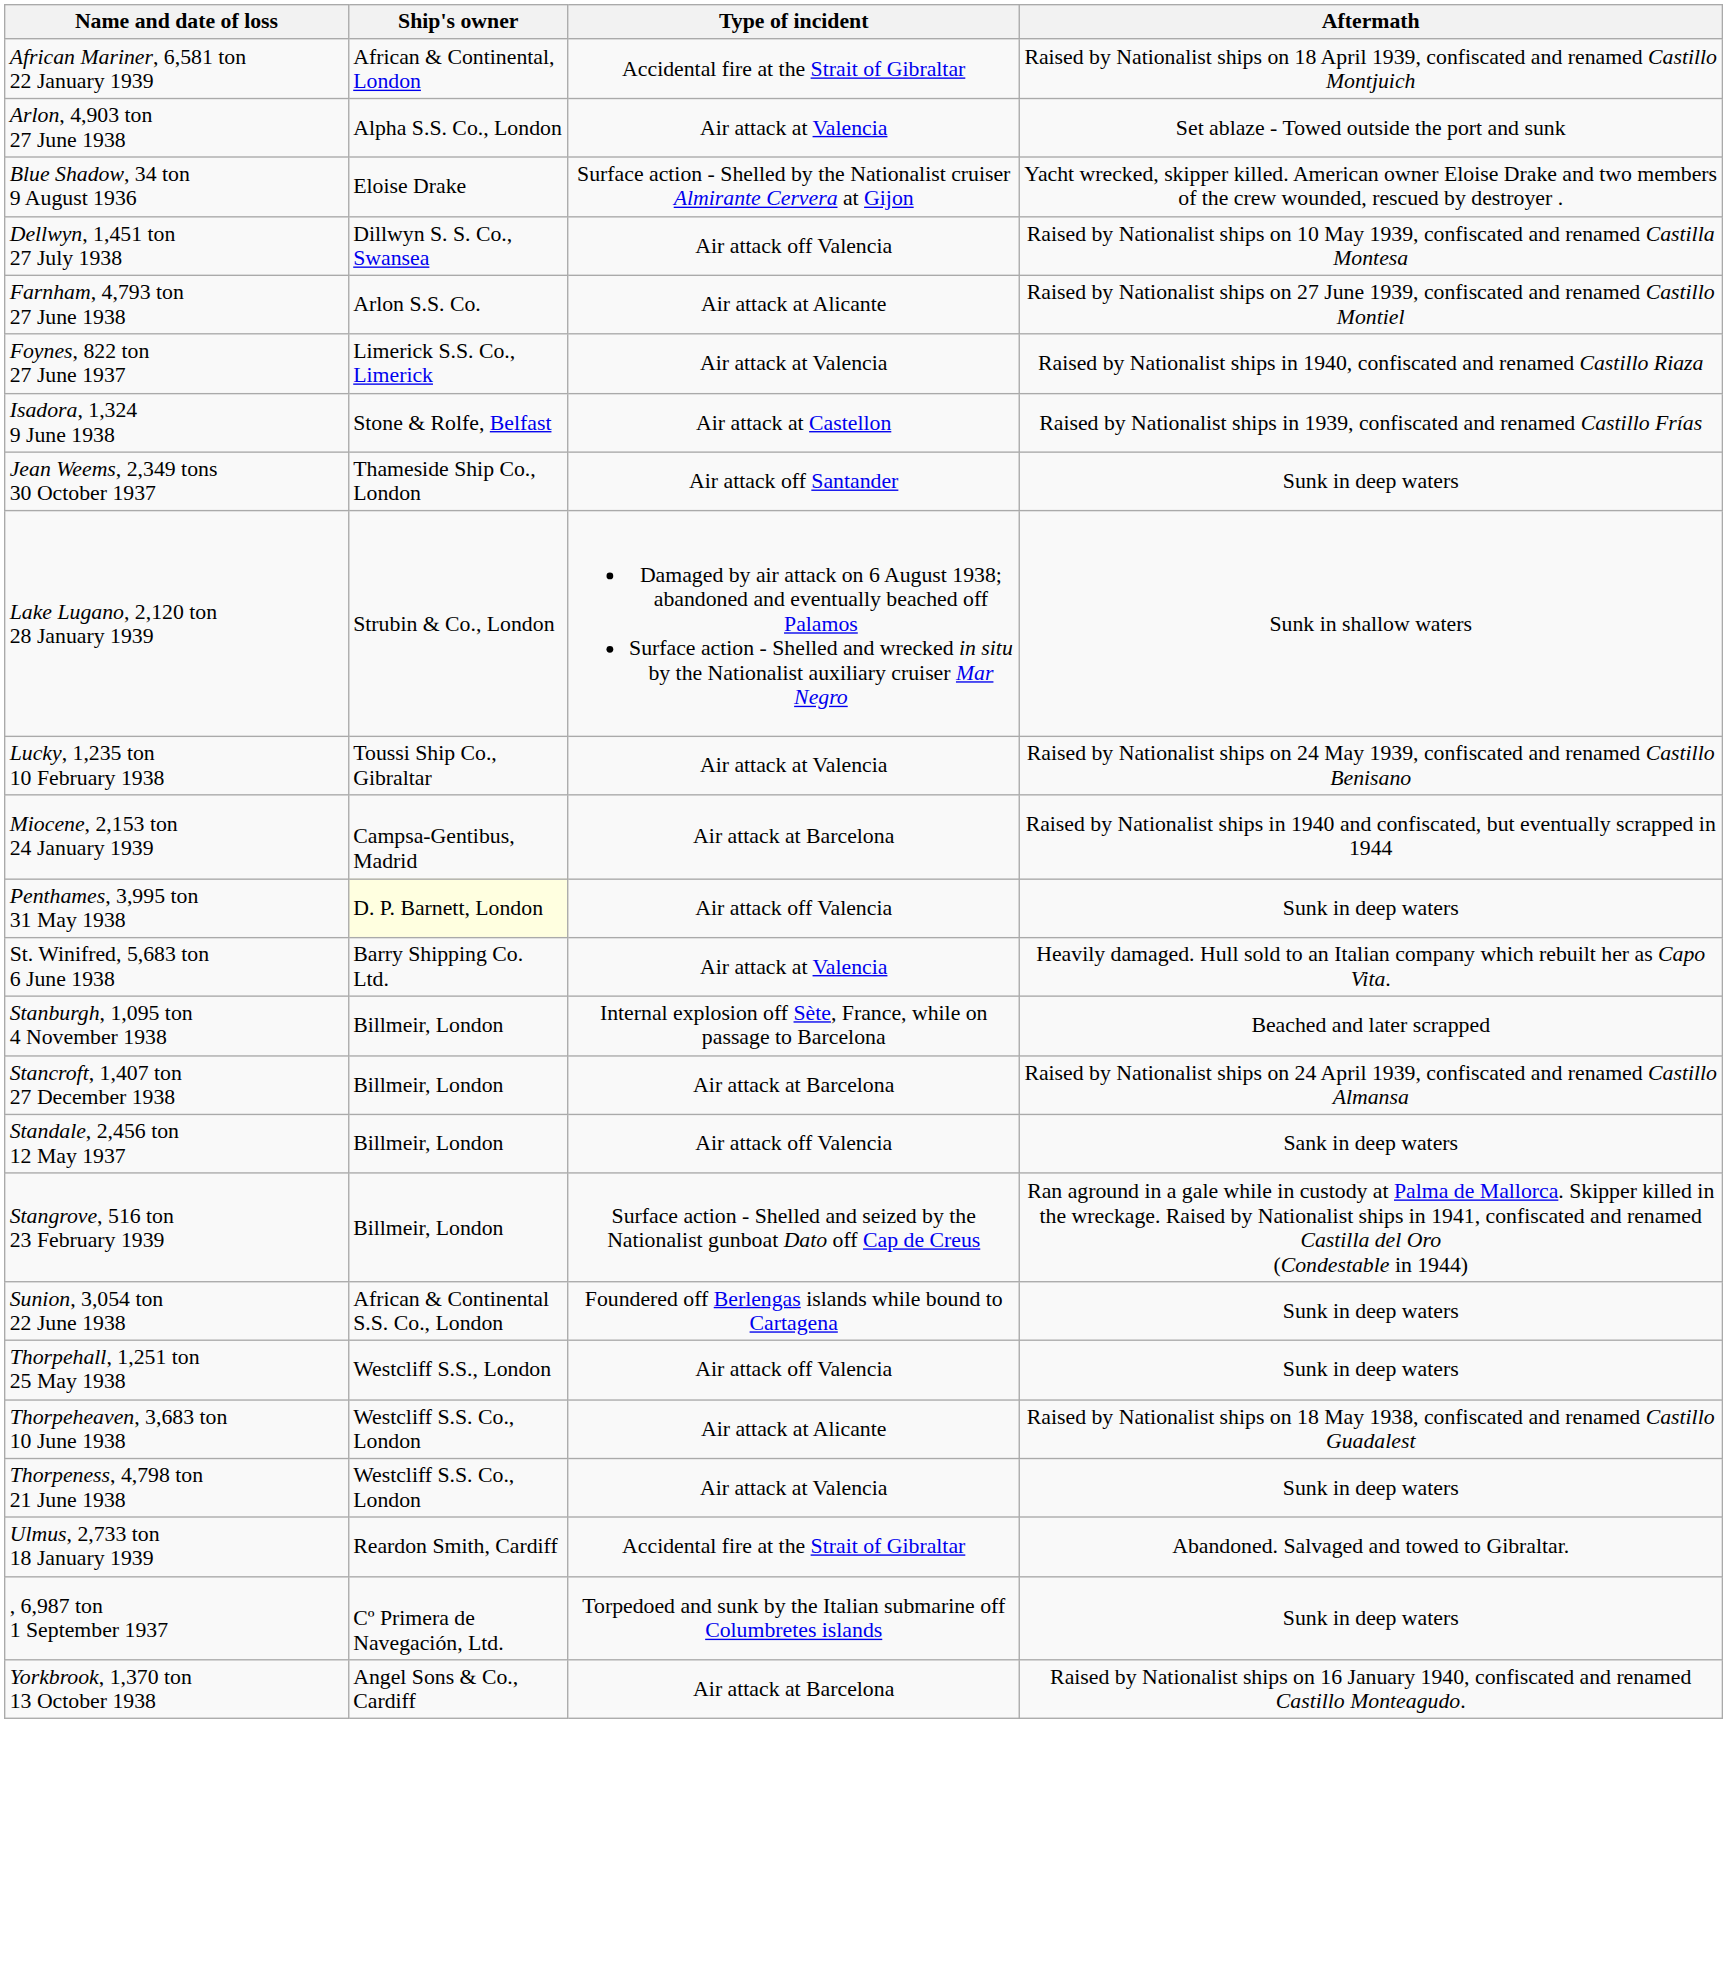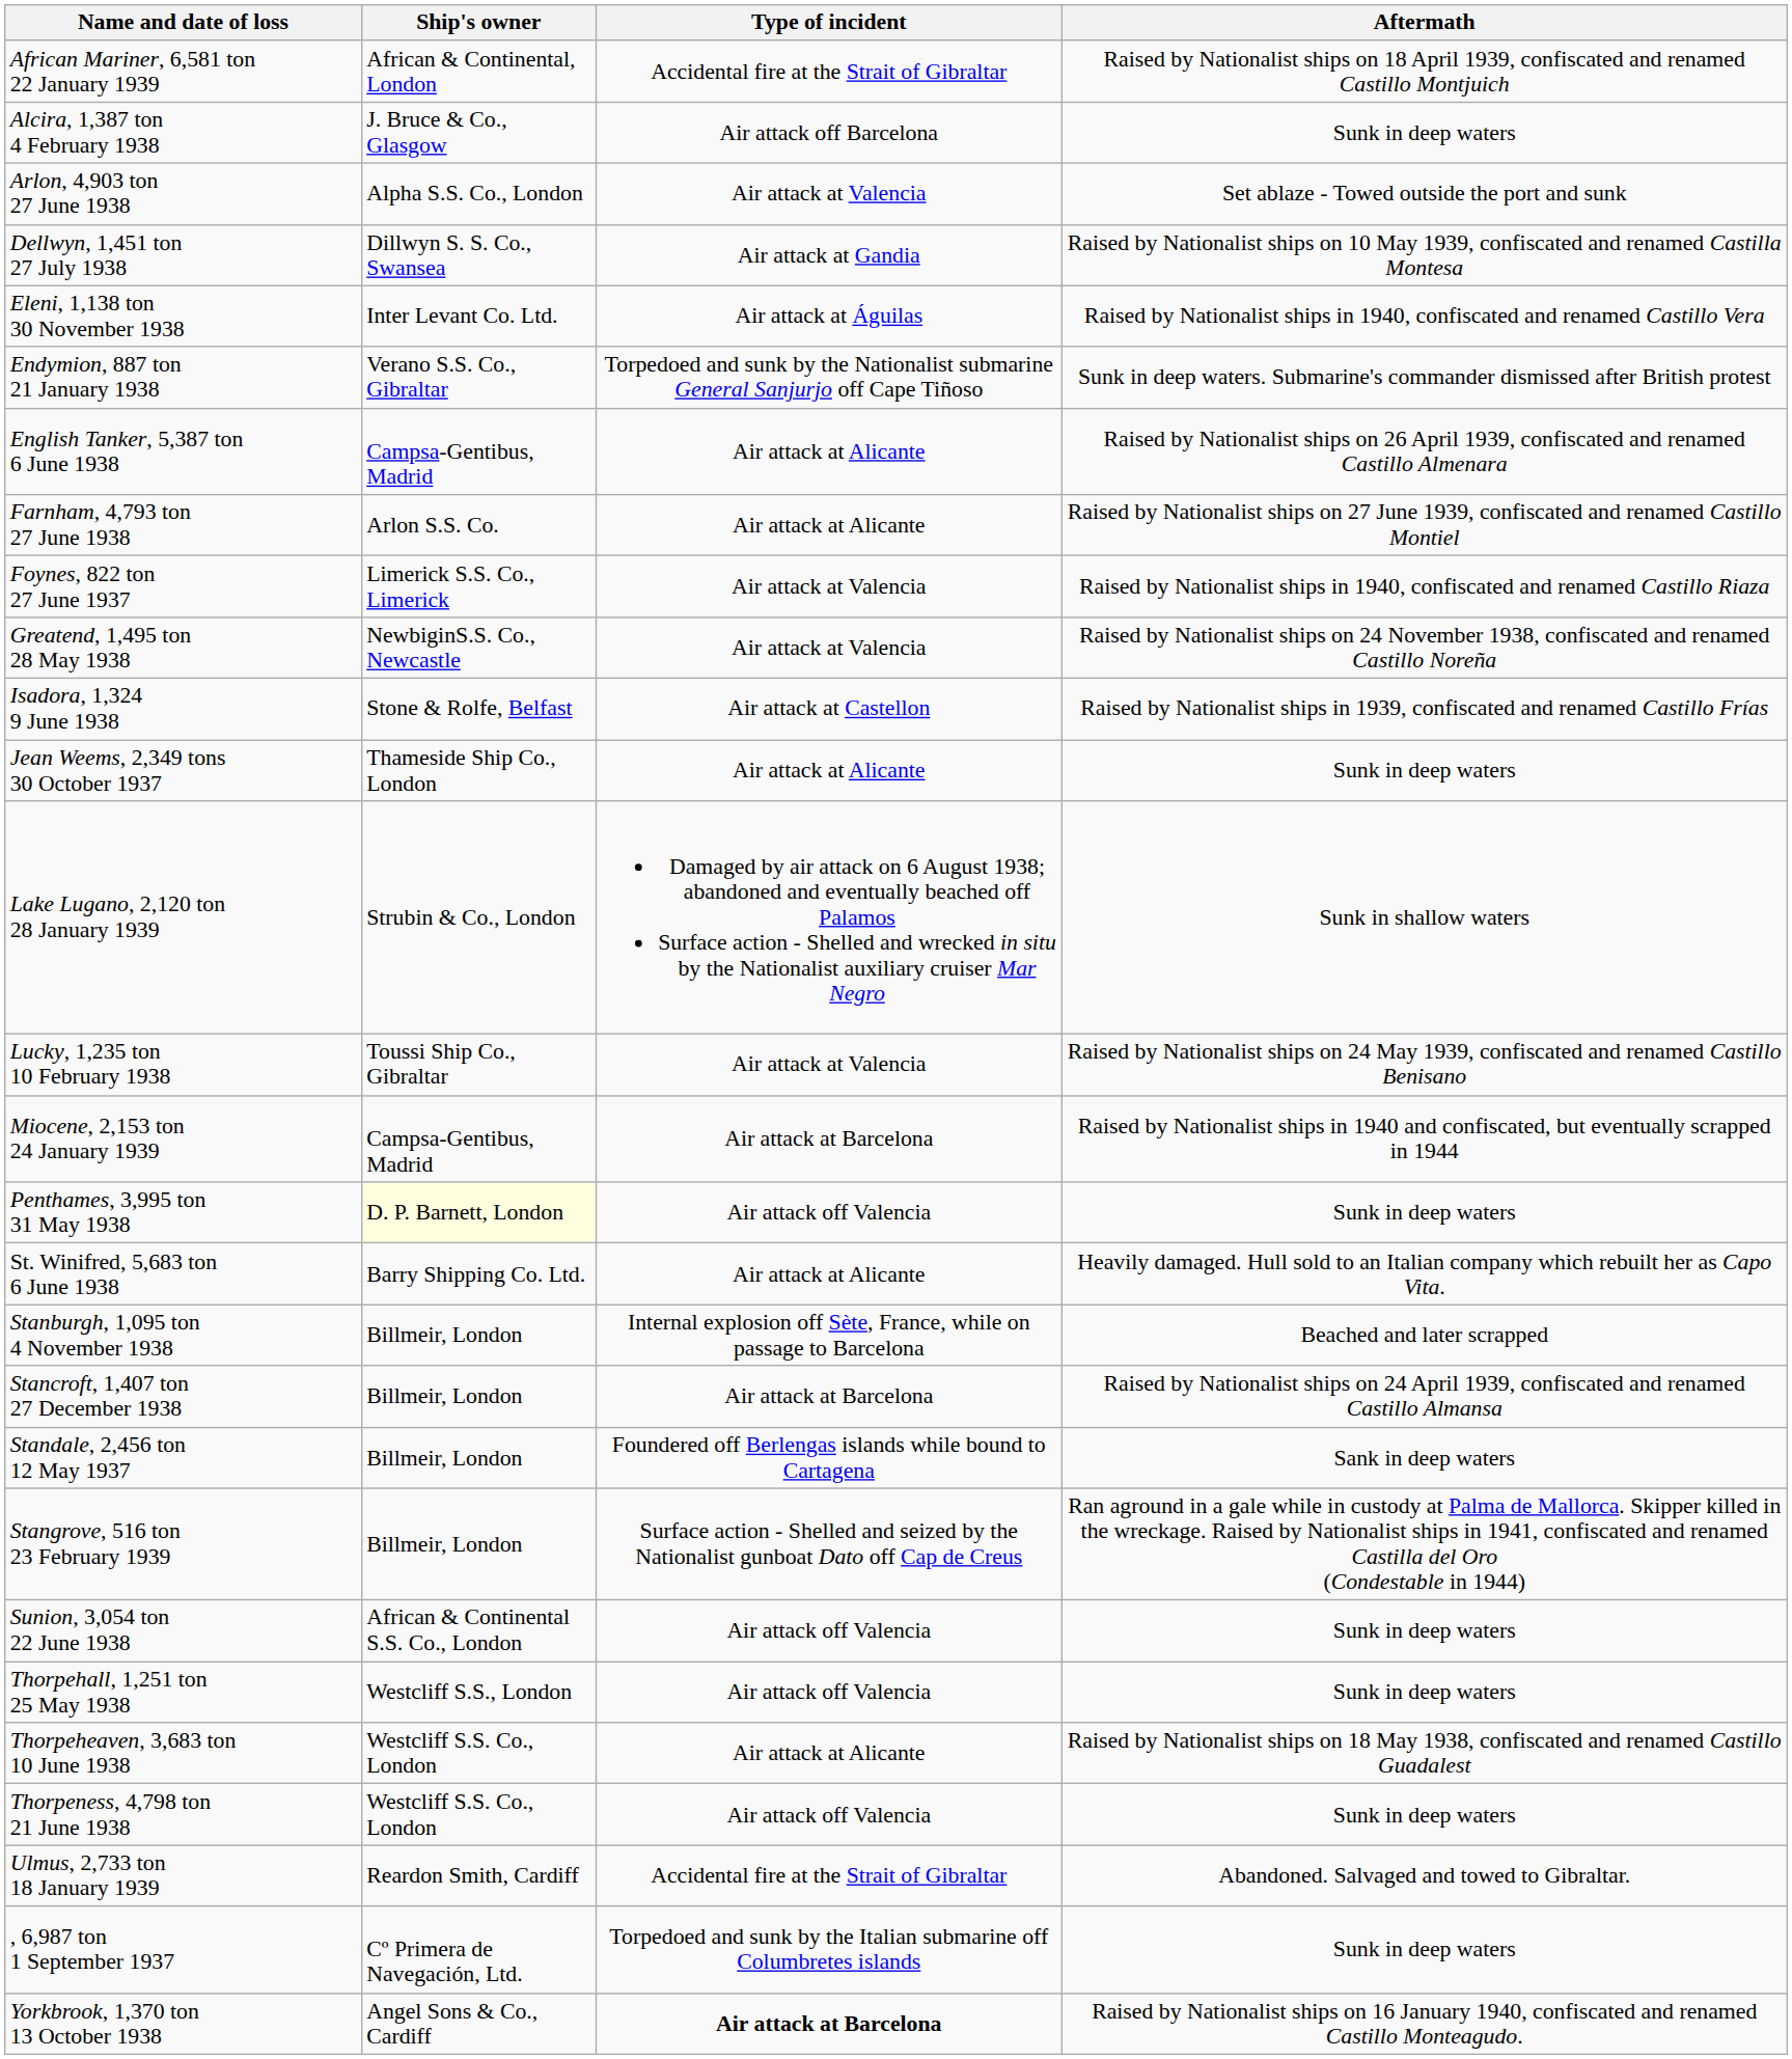+ row: Alcira, 1,387 ton 4 February 1938 | J. Bruce & Co., Glasgow | Air attack off Barcelona | Sunk in deep waters
- row: Blue Shadow, 34 ton 9 August 1936 | Eloise Drake | Surface action - Shelled by the Nationalist cruiser Almirante Cervera at Gijon | Yacht wrecked, skipper killed. American owner Eloise Drake and two members of the crew wounded, rescued by destroyer .
Dellwyn, 1,451 ton 27 July 1938 | Type of incident: Air attack off Valencia -> Air attack at Gandia
+ row: Eleni, 1,138 ton 30 November 1938 | Inter Levant Co. Ltd. | Air attack at Águilas | Raised by Nationalist ships in 1940, confiscated and renamed Castillo Vera
+ row: Endymion, 887 ton 21 January 1938 | Verano S.S. Co., Gibraltar | Torpedoed and sunk by the Nationalist submarine General Sanjurjo off Cape Tiñoso | Sunk in deep waters. Submarine's commander dismissed after British protest
+ row: English Tanker, 5,387 ton 6 June 1938 | Campsa-Gentibus, Madrid | Air attack at Alicante | Raised by Nationalist ships on 26 April 1939, confiscated and renamed Castillo Almenara
+ row: Greatend, 1,495 ton 28 May 1938 | NewbiginS.S. Co., Newcastle | Air attack at Valencia | Raised by Nationalist ships on 24 November 1938, confiscated and renamed Castillo Noreña
Jean Weems, 2,349 tons 30 October 1937 | Type of incident: Air attack off Santander -> Air attack at Alicante
St. Winifred, 5,683 ton 6 June 1938 | Type of incident: Air attack at Valencia -> Air attack at Alicante
Standale, 2,456 ton 12 May 1937 | Type of incident: Air attack off Valencia -> Foundered off Berlengas islands while bound to Cartagena
Sunion, 3,054 ton 22 June 1938 | Type of incident: Foundered off Berlengas islands while bound to Cartagena -> Air attack off Valencia
Thorpeness, 4,798 ton 21 June 1938 | Type of incident: Air attack at Valencia -> Air attack off Valencia
Yorkbrook, 1,370 ton 13 October 1938 | Type of incident: normal -> bold
